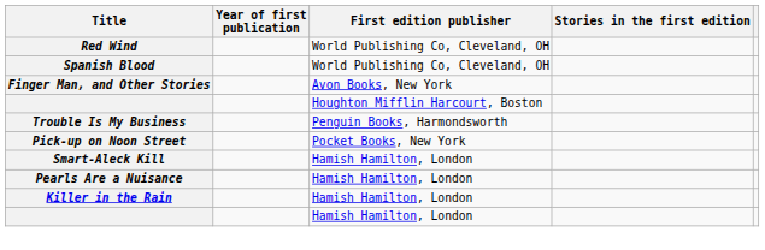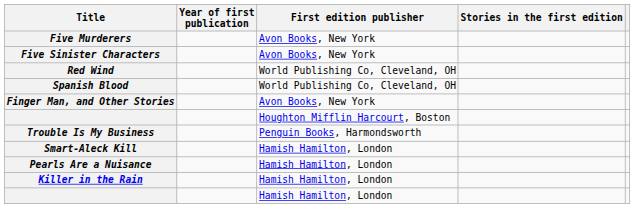+ row: Five Murderers | Avon Books, New York
+ row: Five Sinister Characters | Avon Books, New York
- row: Pick-up on Noon Street | Pocket Books, New York
